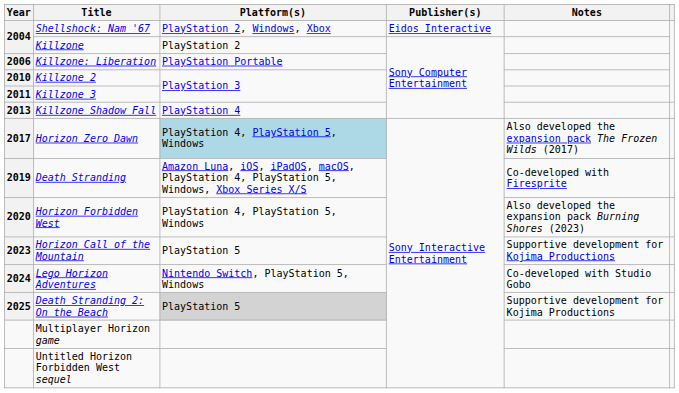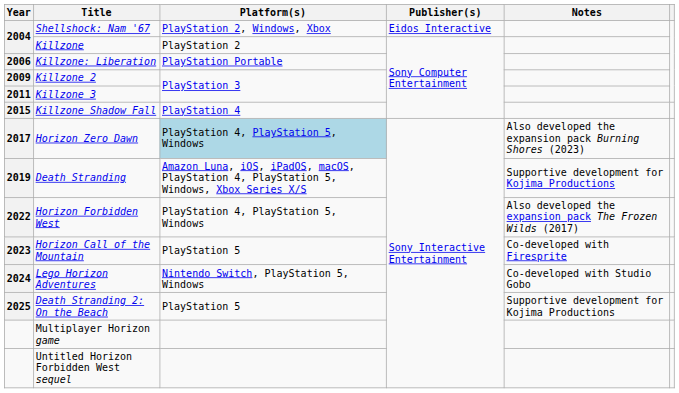Killzone 2 | Year: 2010 -> 2009
Killzone Shadow Fall | Year: 2013 -> 2015
Horizon Zero Dawn | Notes: Also developed the expansion pack The Frozen Wilds (2017) -> Also developed the expansion pack Burning Shores (2023)
Death Stranding | Notes: Co-developed with Firesprite -> Supportive development for Kojima Productions
Horizon Forbidden West | Year: 2020 -> 2022
Horizon Forbidden West | Notes: Also developed the expansion pack Burning Shores (2023) -> Also developed the expansion pack The Frozen Wilds (2017)
Horizon Call of the Mountain | Notes: Supportive development for Kojima Productions -> Co-developed with Firesprite
Death Stranding 2: On the Beach | Platform(s): lightgrey background -> no background
